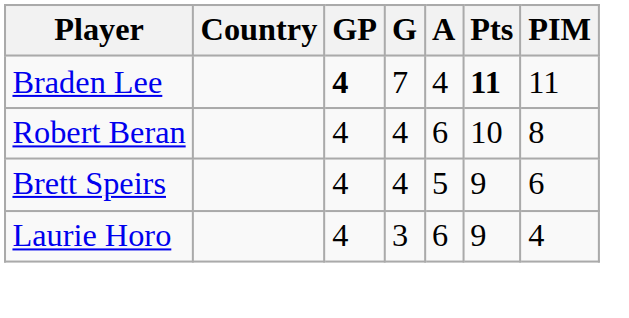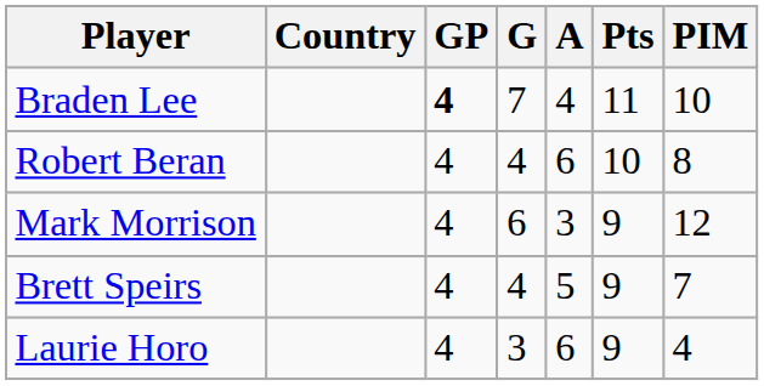Braden Lee | Pts: bold -> normal
Braden Lee | PIM: 11 -> 10
+ row: Mark Morrison | 4 | 6 | 3 | 9 | 12
Brett Speirs | PIM: 6 -> 7
